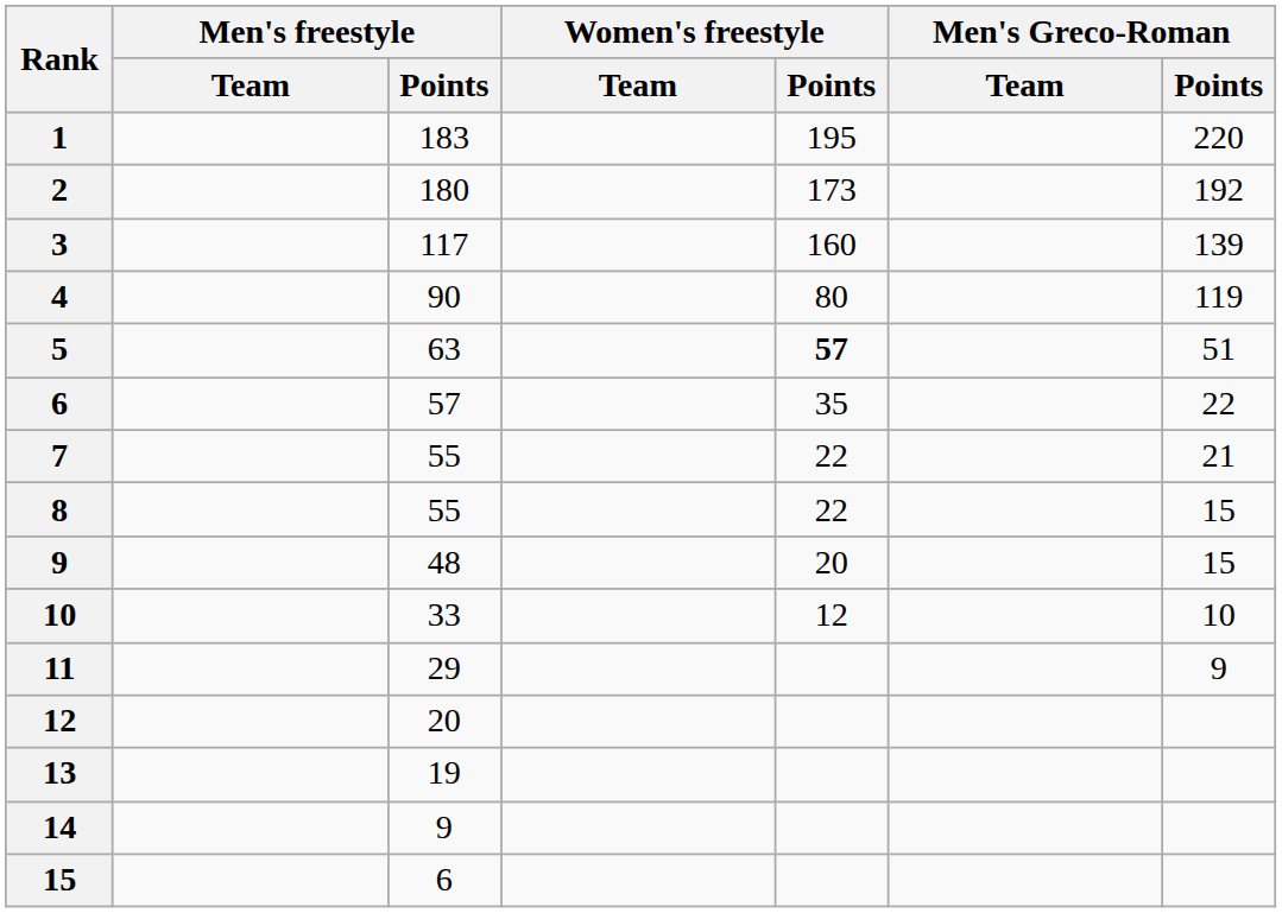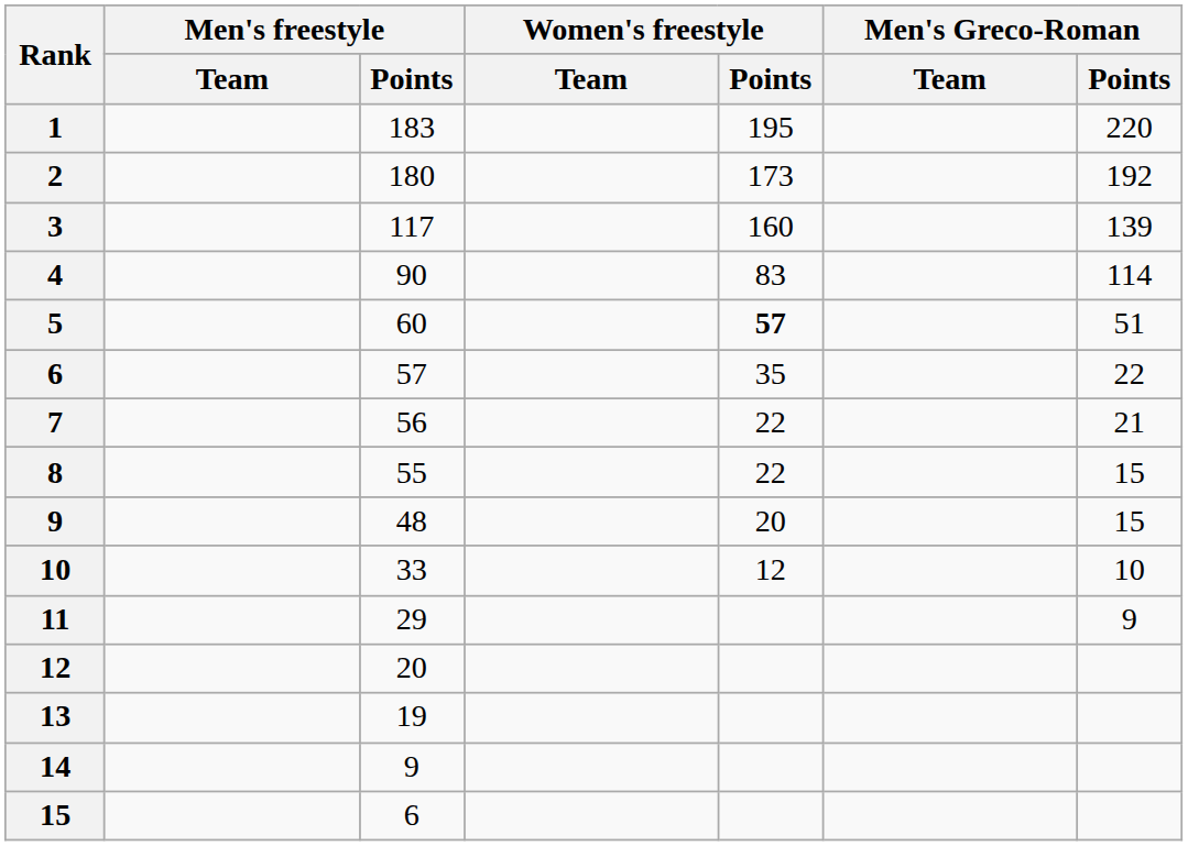4 | Women's freestyle / Points: 80 -> 83
4 | Men's Greco-Roman / Points: 119 -> 114
5 | Men's freestyle / Points: 63 -> 60
7 | Men's freestyle / Points: 55 -> 56
